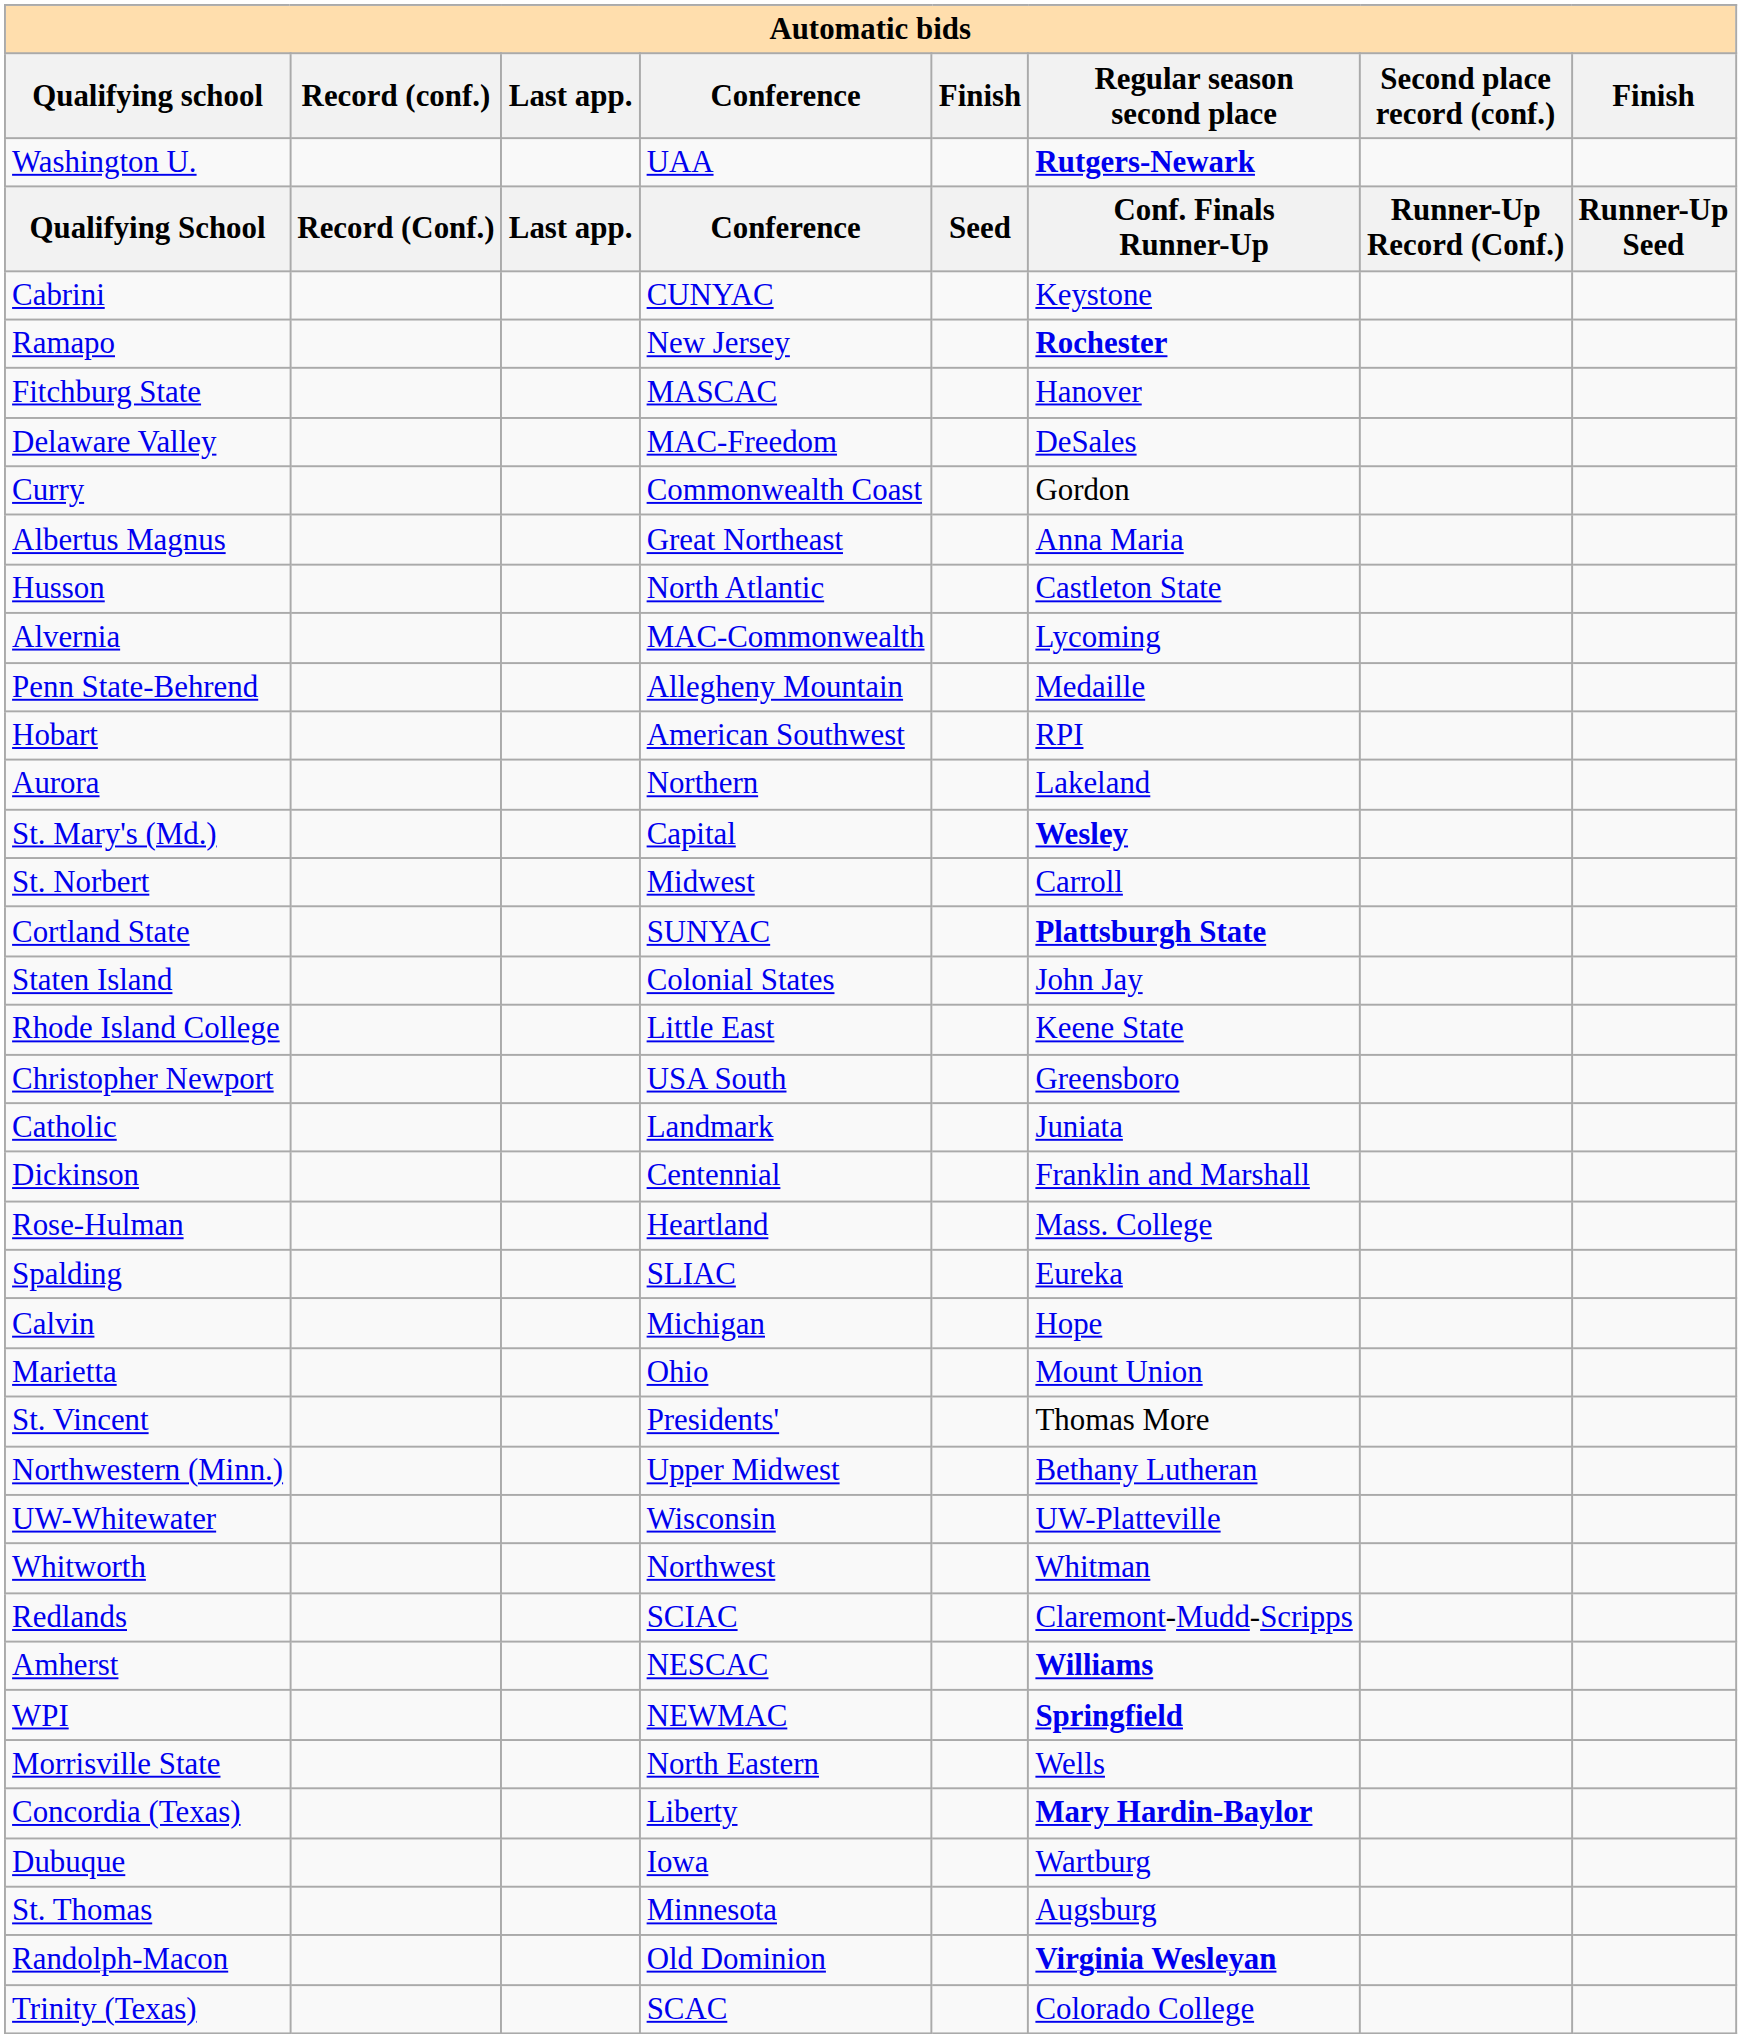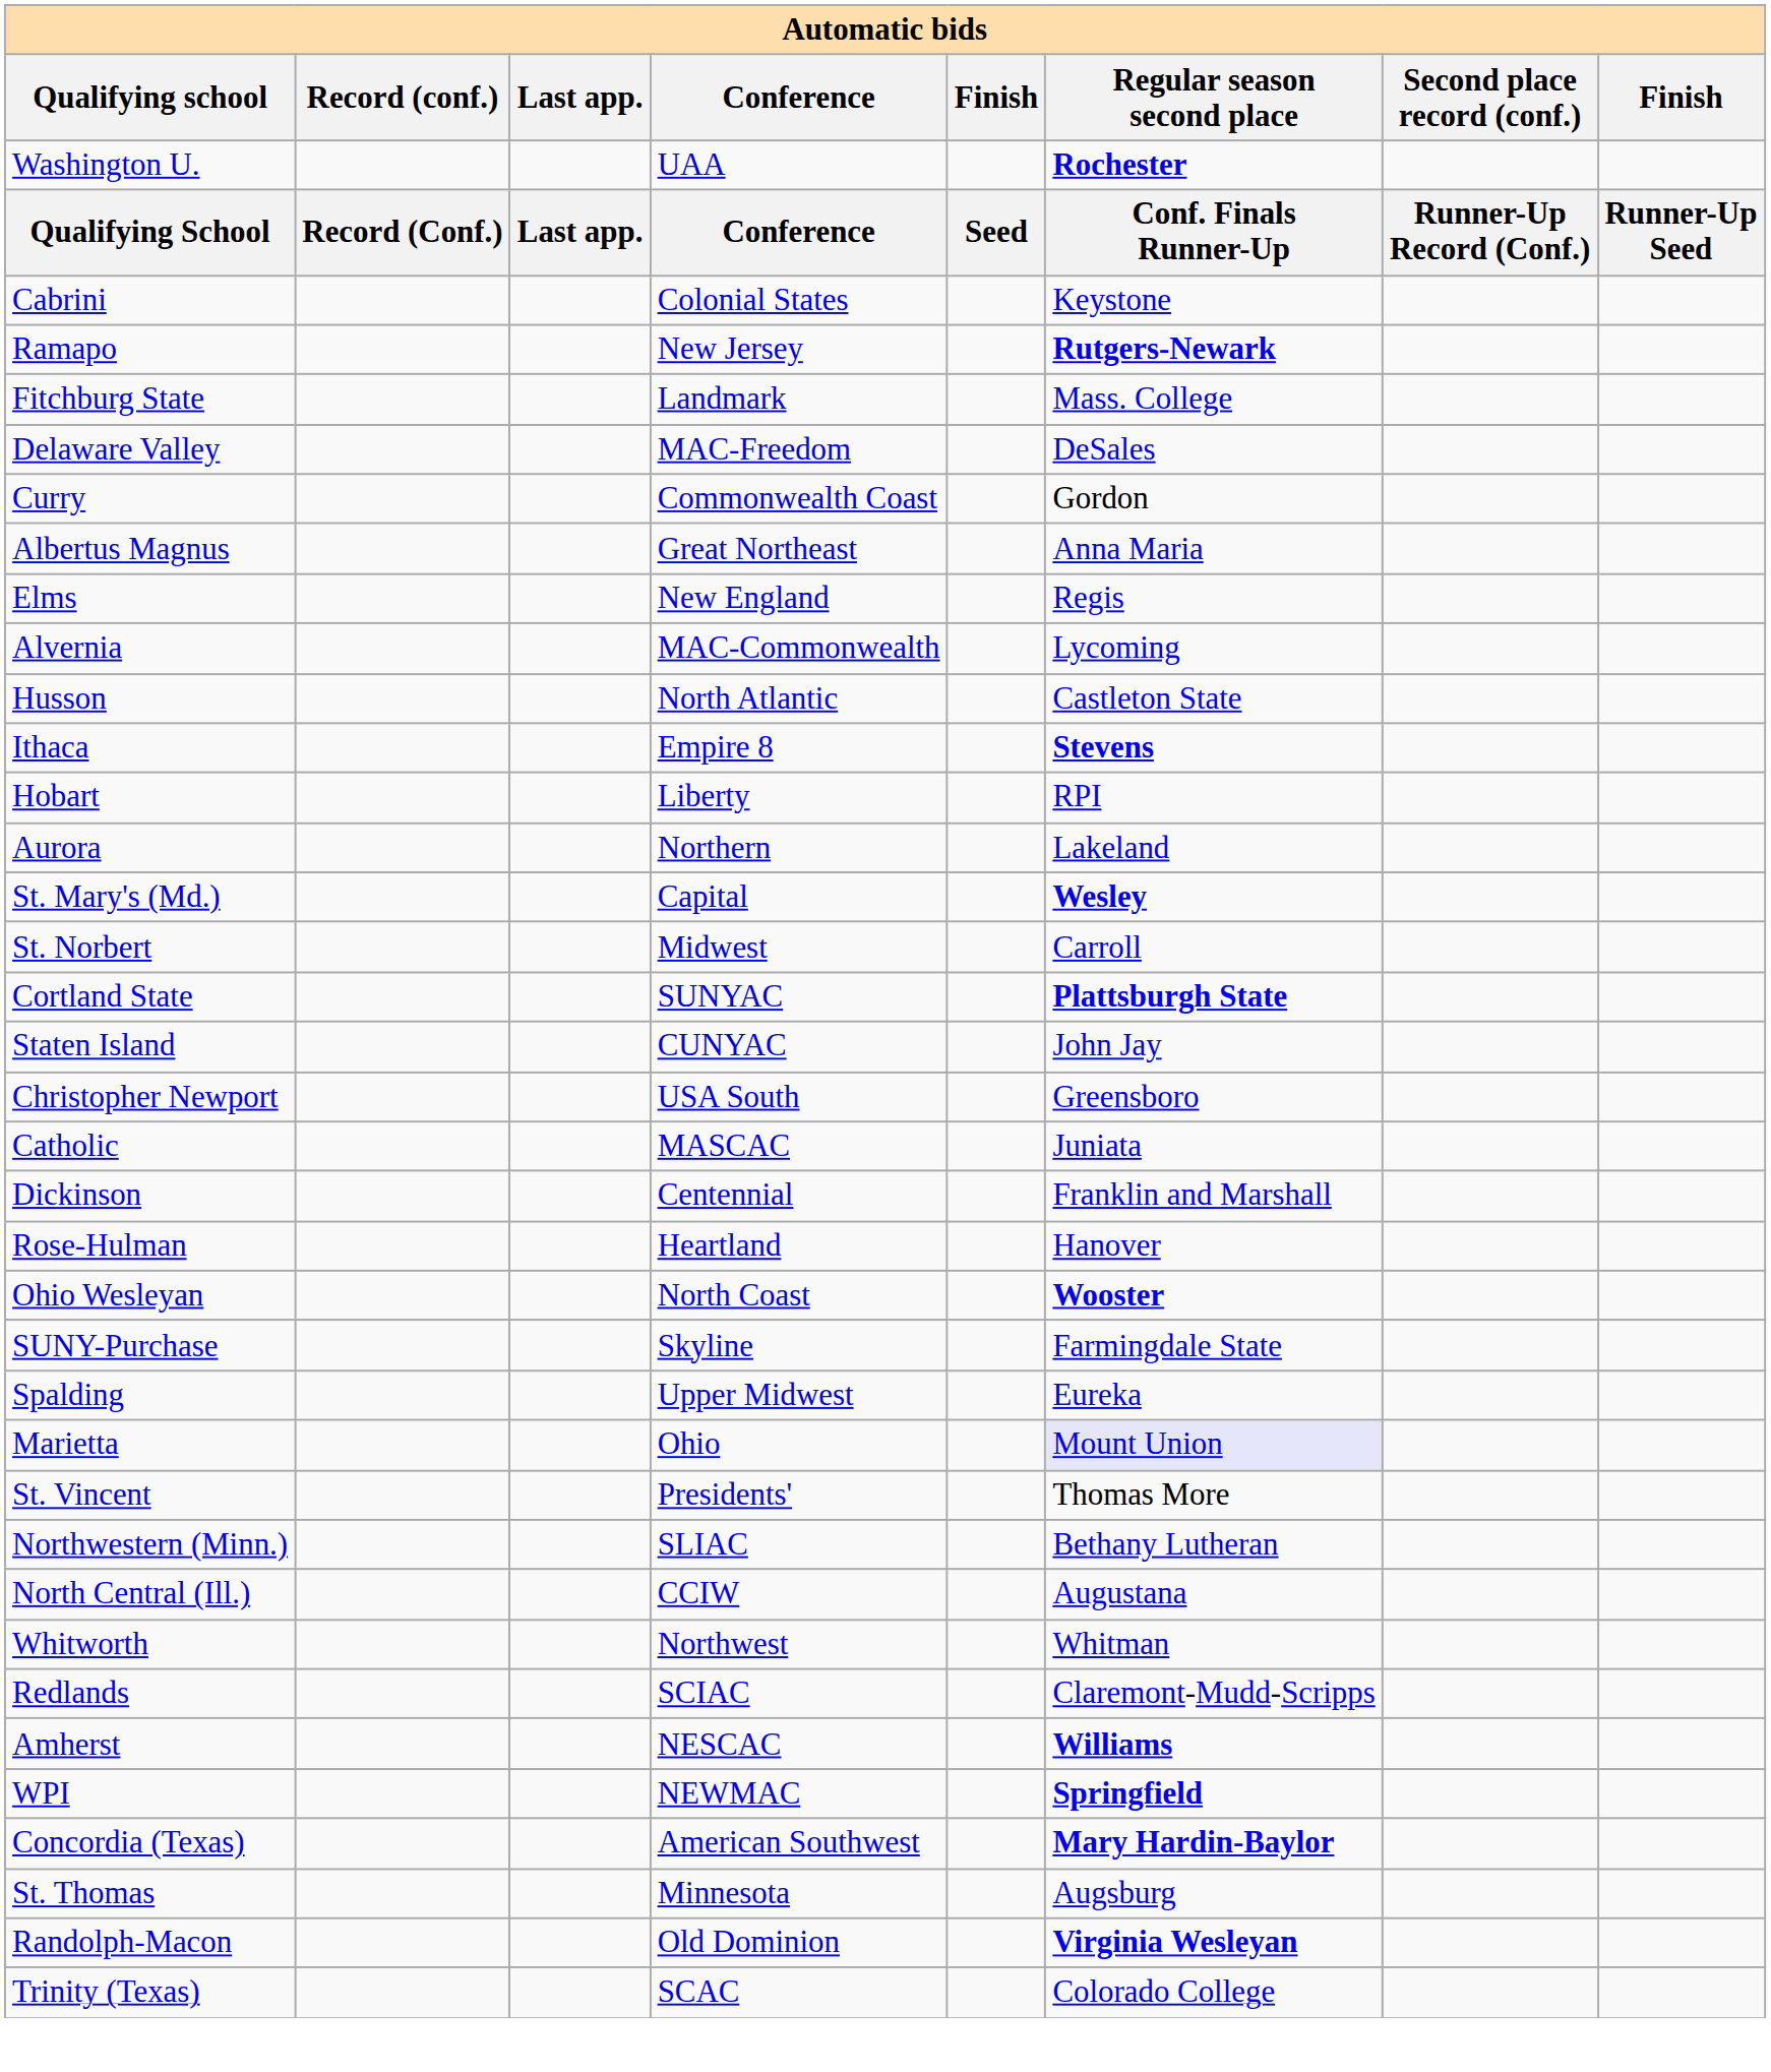Washington U. | Regular season second place: Rutgers-Newark -> Rochester
Cabrini | Conference: CUNYAC -> Colonial States
Ramapo | Regular season second place: Rochester -> Rutgers-Newark
Fitchburg State | Conference: MASCAC -> Landmark
Fitchburg State | Regular season second place: Hanover -> Mass. College
+ row: Elms | New England | Regis
rows swapped: Husson <-> Alvernia
- row: Penn State-Behrend | Allegheny Mountain | Medaille
+ row: Ithaca | Empire 8 | Stevens
Hobart | Conference: American Southwest -> Liberty
Staten Island | Conference: Colonial States -> CUNYAC
- row: Rhode Island College | Little East | Keene State
Catholic | Conference: Landmark -> MASCAC
Rose-Hulman | Regular season second place: Mass. College -> Hanover
+ row: Ohio Wesleyan | North Coast | Wooster
+ row: SUNY-Purchase | Skyline | Farmingdale State
Spalding | Conference: SLIAC -> Upper Midwest
- row: Calvin | Michigan | Hope
Marietta | Regular season second place: no background -> lavender background
Northwestern (Minn.) | Conference: Upper Midwest -> SLIAC
- row: UW-Whitewater | Wisconsin | UW-Platteville
+ row: North Central (Ill.) | CCIW | Augustana
- row: Morrisville State | North Eastern | Wells
Concordia (Texas) | Conference: Liberty -> American Southwest
- row: Dubuque | Iowa | Wartburg
